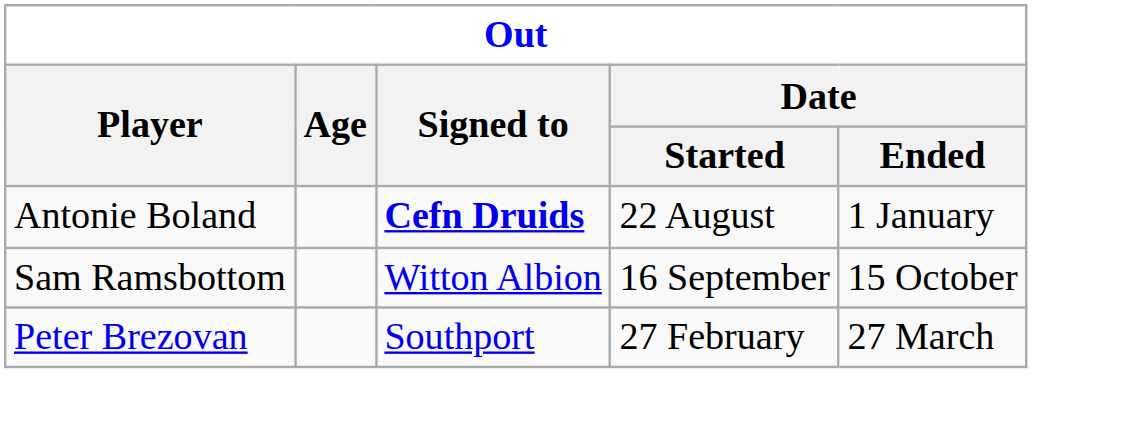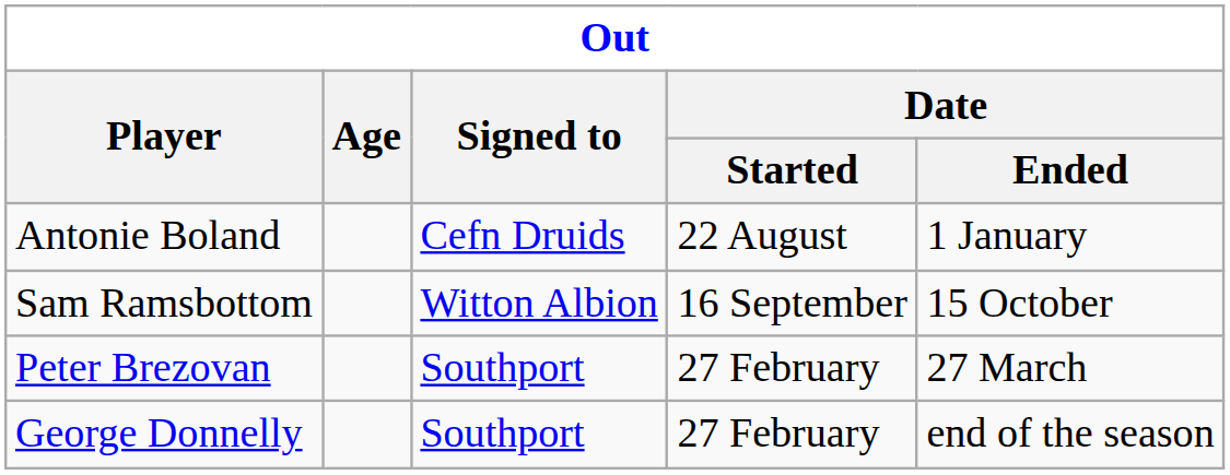Antonie Boland | Signed to: bold -> normal
+ row: George Donnelly | Southport | 27 February | end of the season
